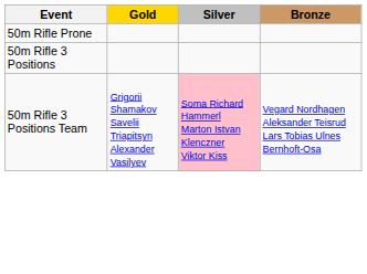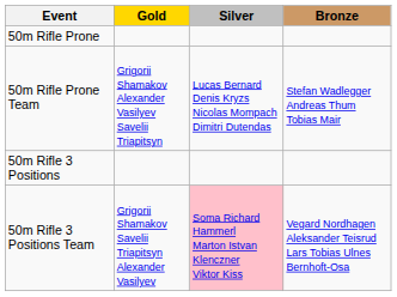+ row: 50m Rifle Prone Team | Grigorii Shamakov Alexander Vasilyev Savelii Triapitsyn | Lucas Bernard Denis Kryzs Nicolas Mompach Dimitri Dutendas | Stefan Wadlegger Andreas Thum Tobias Mair
